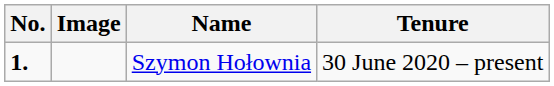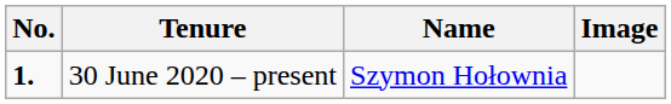columns swapped: Image <-> Tenure
